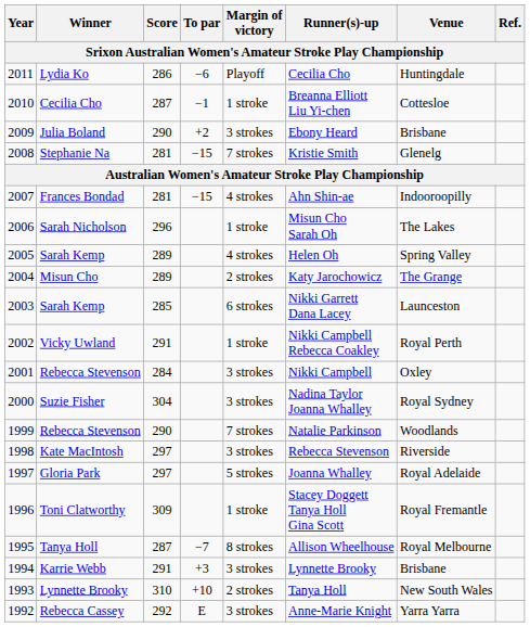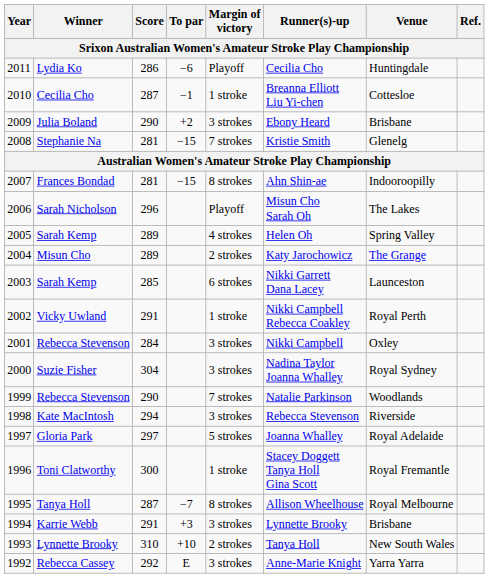Frances Bondad | Margin of victory: 4 strokes -> 8 strokes
Sarah Nicholson | Margin of victory: 1 stroke -> Playoff
Kate MacIntosh | Score: 297 -> 294
Toni Clatworthy | Score: 309 -> 300
